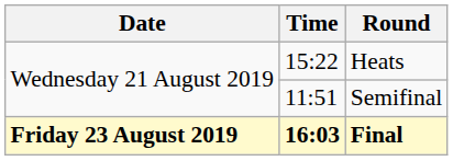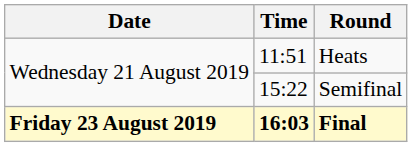Heats | Time: 15:22 -> 11:51
Semifinal | Time: 11:51 -> 15:22
